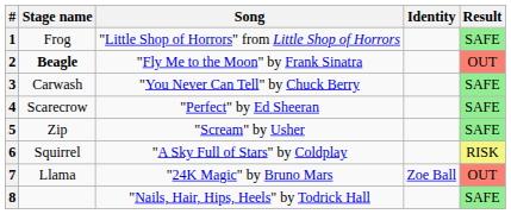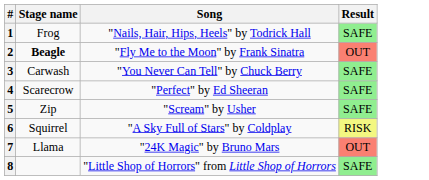- column: Identity | Zoe Ball
1 | Song: "Little Shop of Horrors" from Little Shop of Horrors -> "Nails, Hair, Hips, Heels" by Todrick Hall
8 | Song: "Nails, Hair, Hips, Heels" by Todrick Hall -> "Little Shop of Horrors" from Little Shop of Horrors
